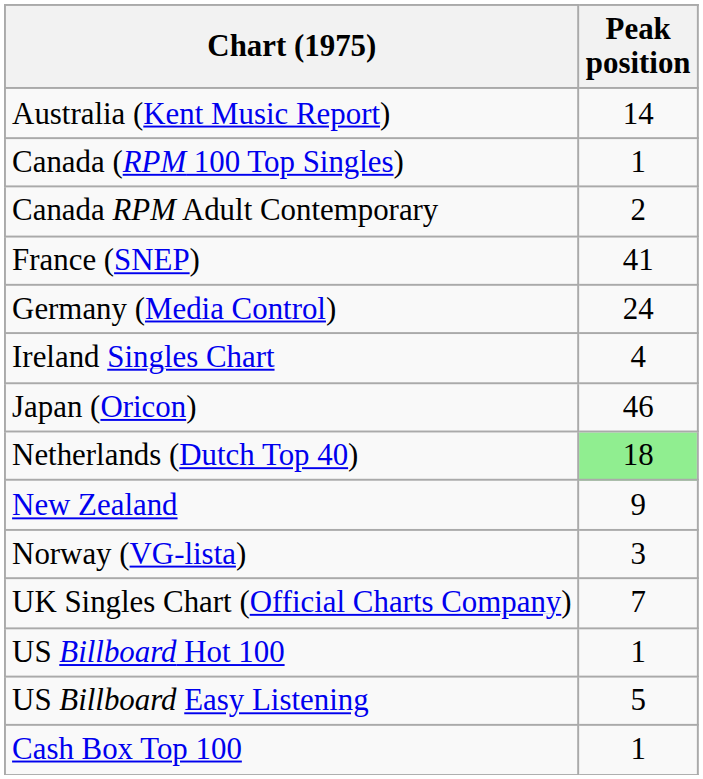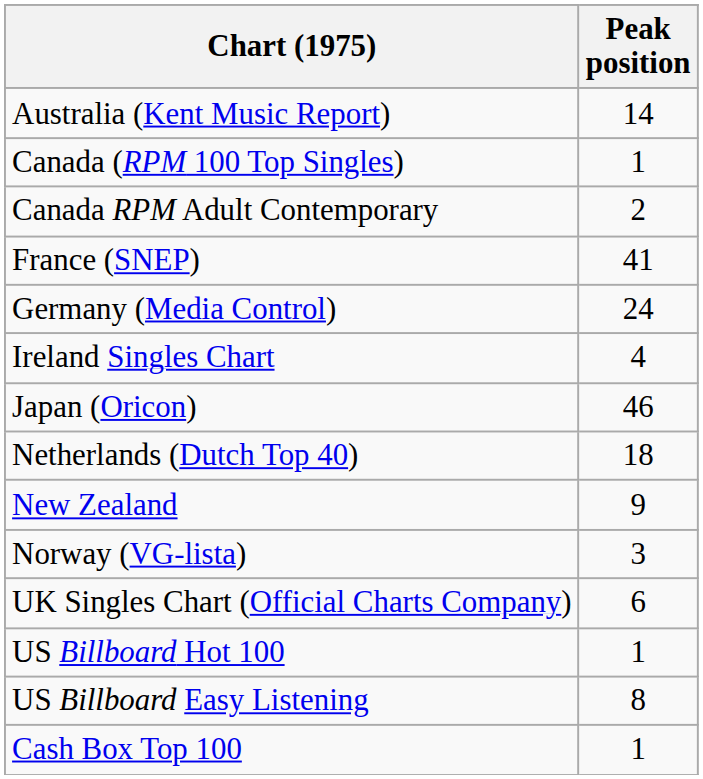Netherlands (Dutch Top 40) | Peak position: lightgreen background -> no background
UK Singles Chart (Official Charts Company) | Peak position: 7 -> 6
US Billboard Easy Listening | Peak position: 5 -> 8
